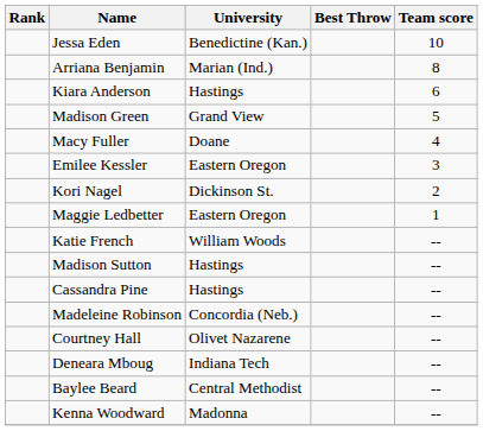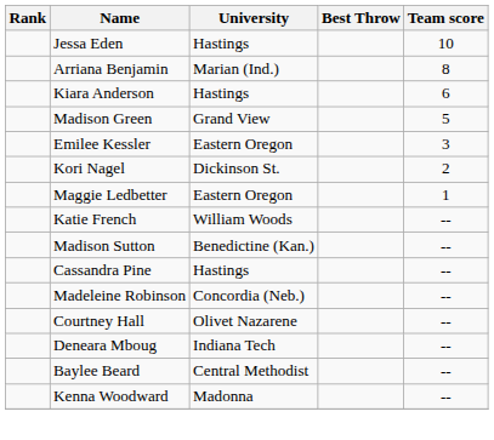Jessa Eden | University: Benedictine (Kan.) -> Hastings
- row: Macy Fuller | Doane | 4
Madison Sutton | University: Hastings -> Benedictine (Kan.)
